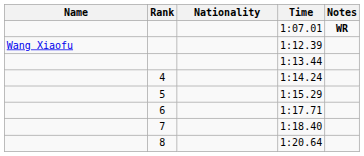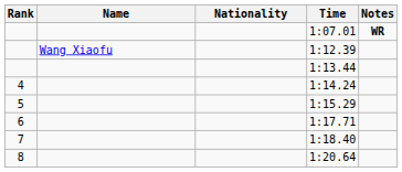columns swapped: Rank <-> Name
